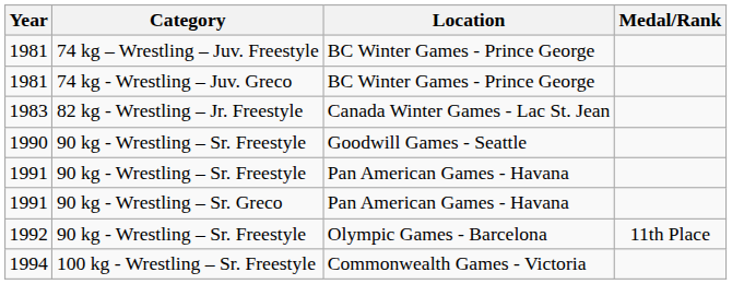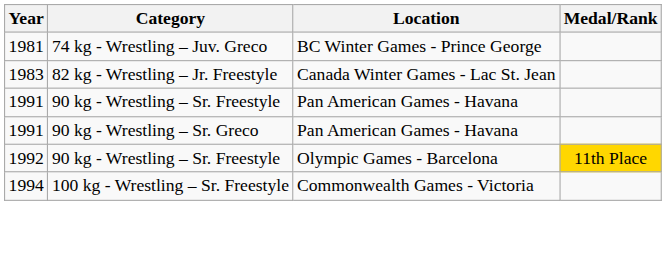- row: 1981 | 74 kg – Wrestling – Juv. Freestyle | BC Winter Games - Prince George
- row: 1990 | 90 kg - Wrestling – Sr. Freestyle | Goodwill Games - Seattle
1992 | Medal/Rank: no background -> gold background
